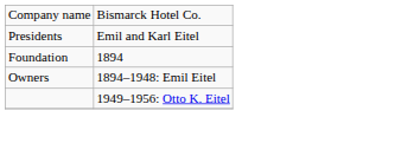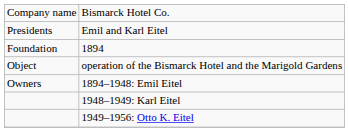+ row: Object | operation of the Bismarck Hotel and the Marigold Gardens
+ row: 1948–1949: Karl Eitel
